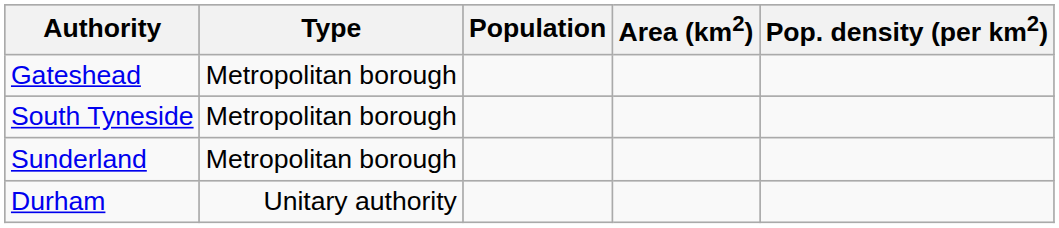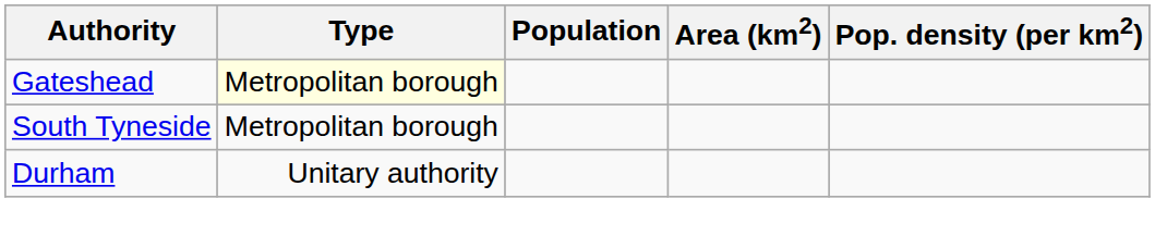Gateshead | Type: no background -> lightyellow background
- row: Sunderland | Metropolitan borough
